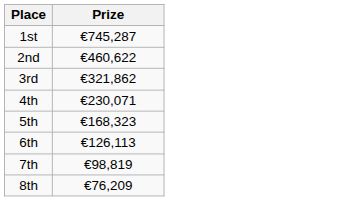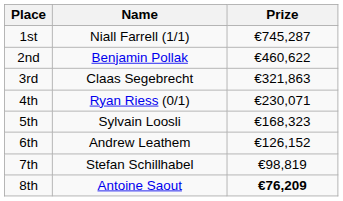+ column: Name | Niall Farrell (1/1) | Benjamin Pollak | Claas Segebrecht | Ryan Riess (0/1) | Sylvain Loosli | Andrew Leathem | Stefan Schillhabel | Antoine Saout
3rd | Prize: €321,862 -> €321,863
6th | Prize: €126,113 -> €126,152
8th | Prize: normal -> bold
